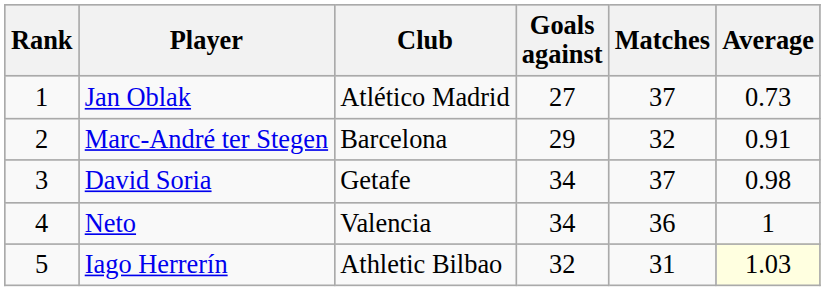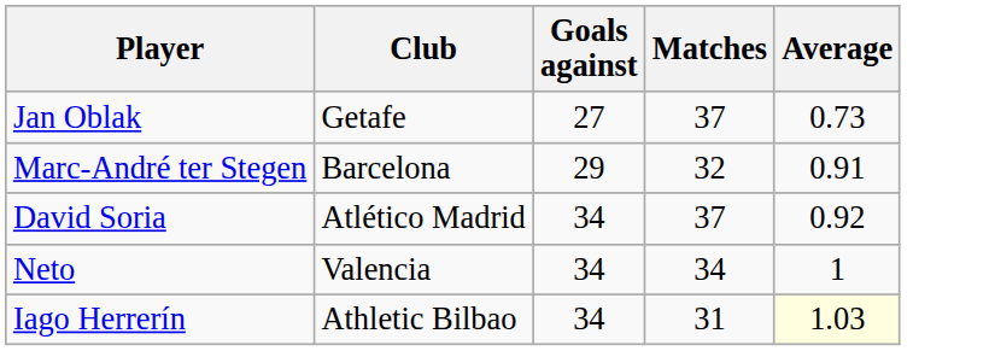- column: Rank | 1 | 2 | 3 | 4 | 5
Jan Oblak | Club: Atlético Madrid -> Getafe
David Soria | Club: Getafe -> Atlético Madrid
David Soria | Average: 0.98 -> 0.92
Neto | Matches: 36 -> 34
Iago Herrerín | Goals against: 32 -> 34
